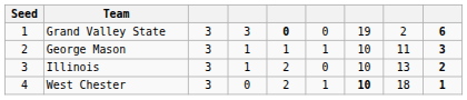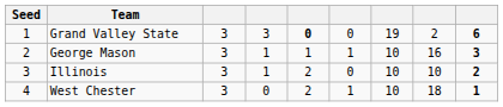George Mason | column 8: 11 -> 16
Illinois | column 8: 13 -> 10
West Chester | column 7: bold -> normal
